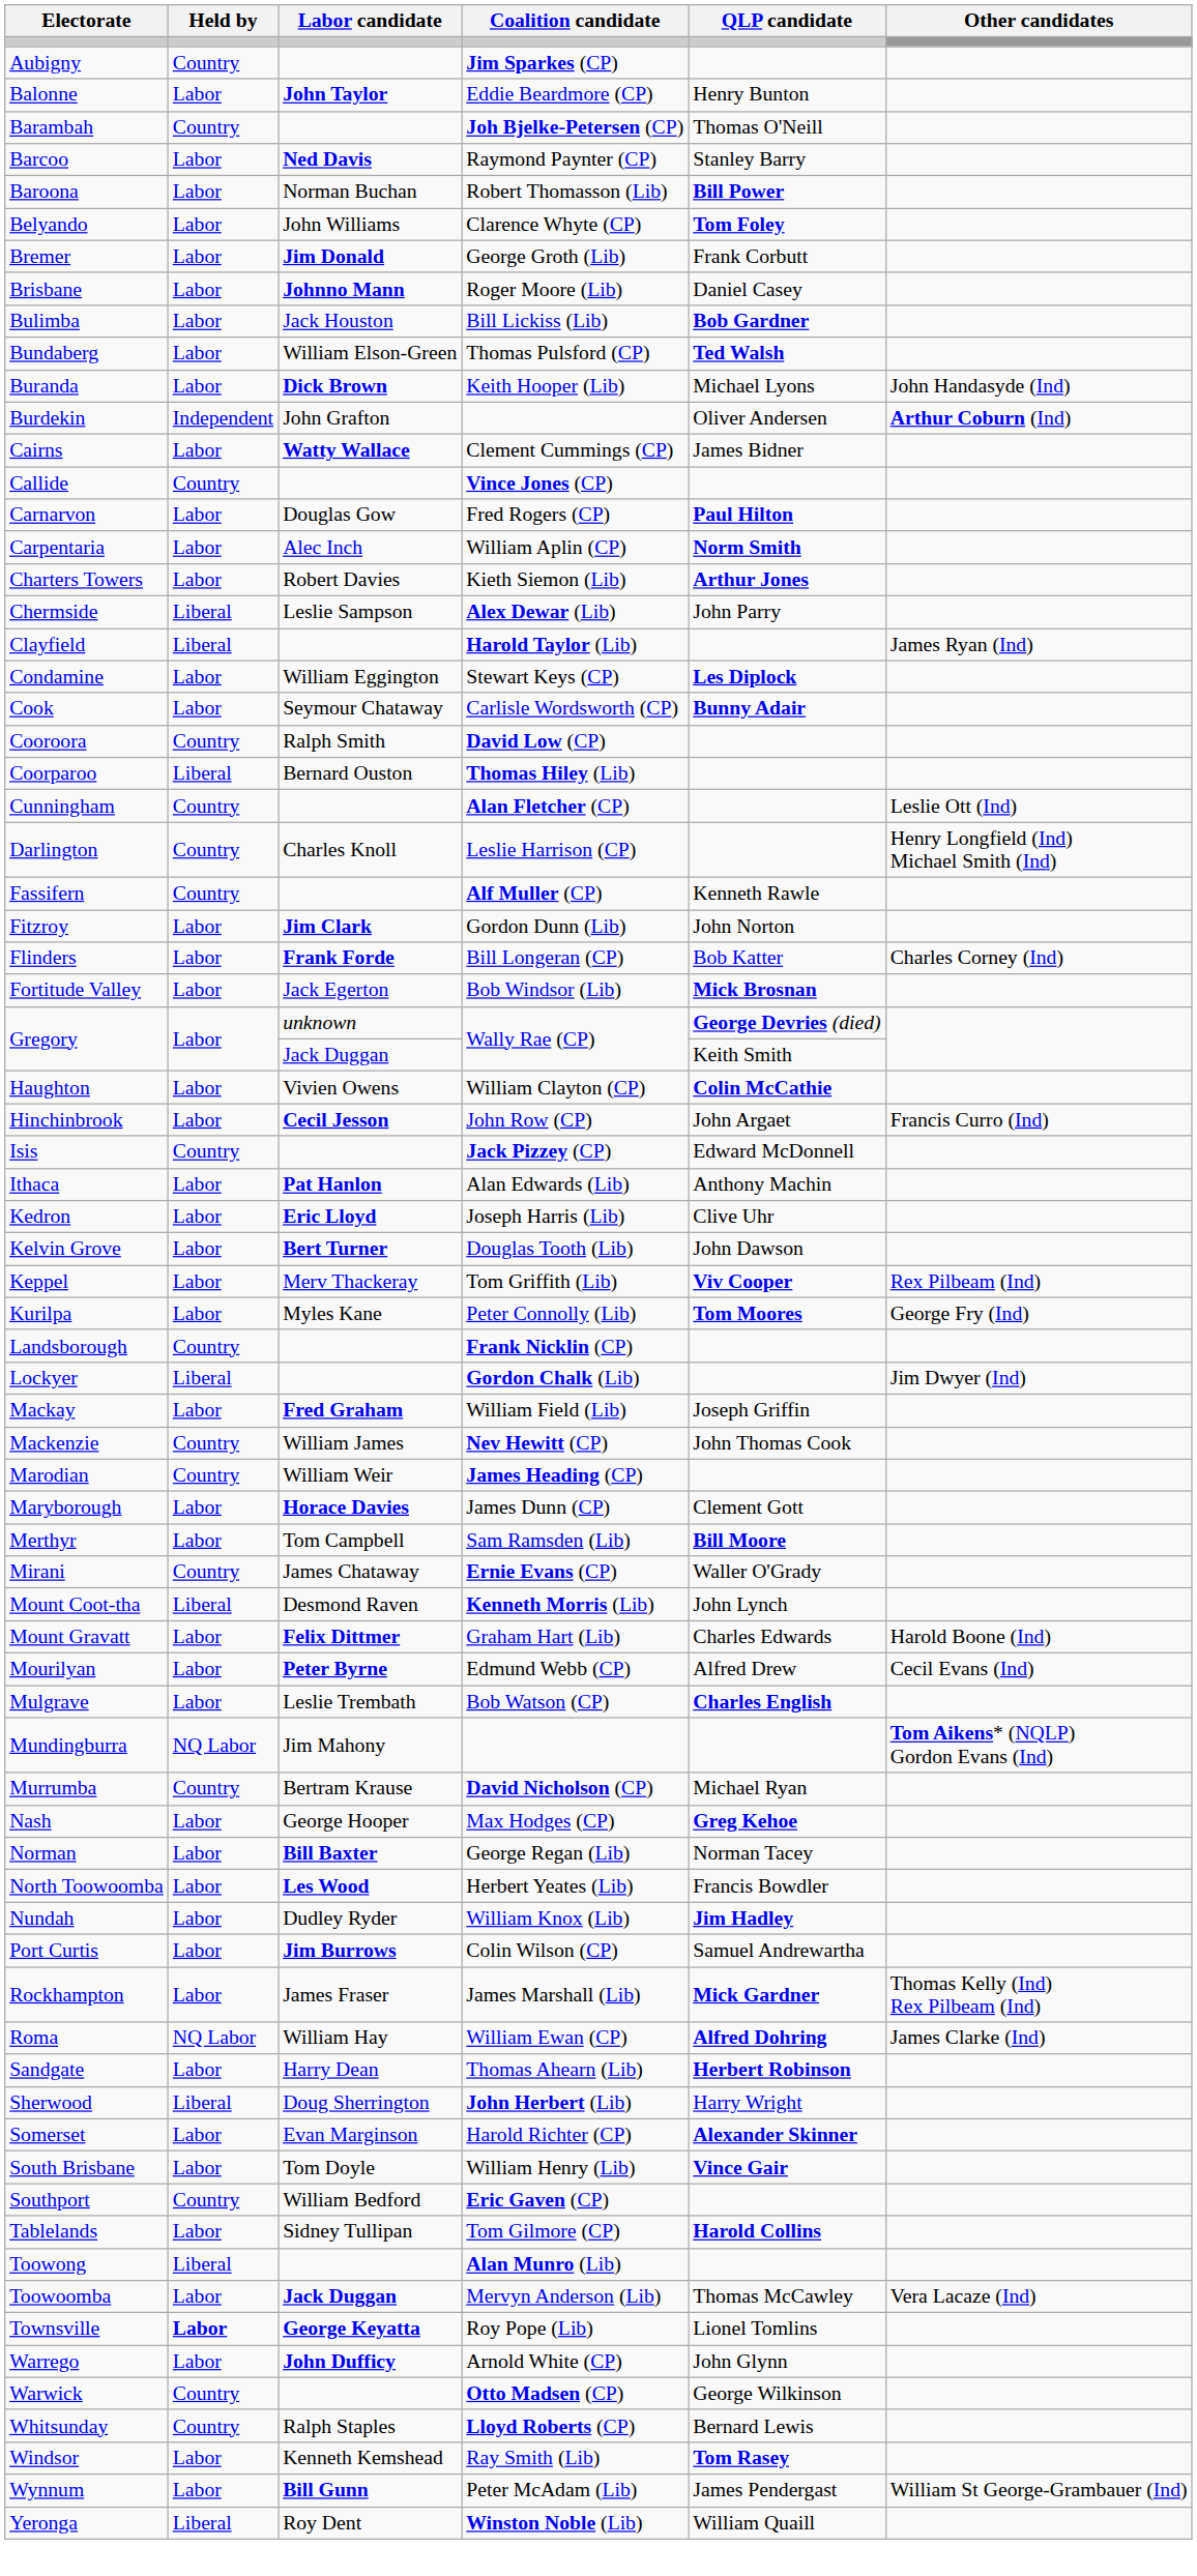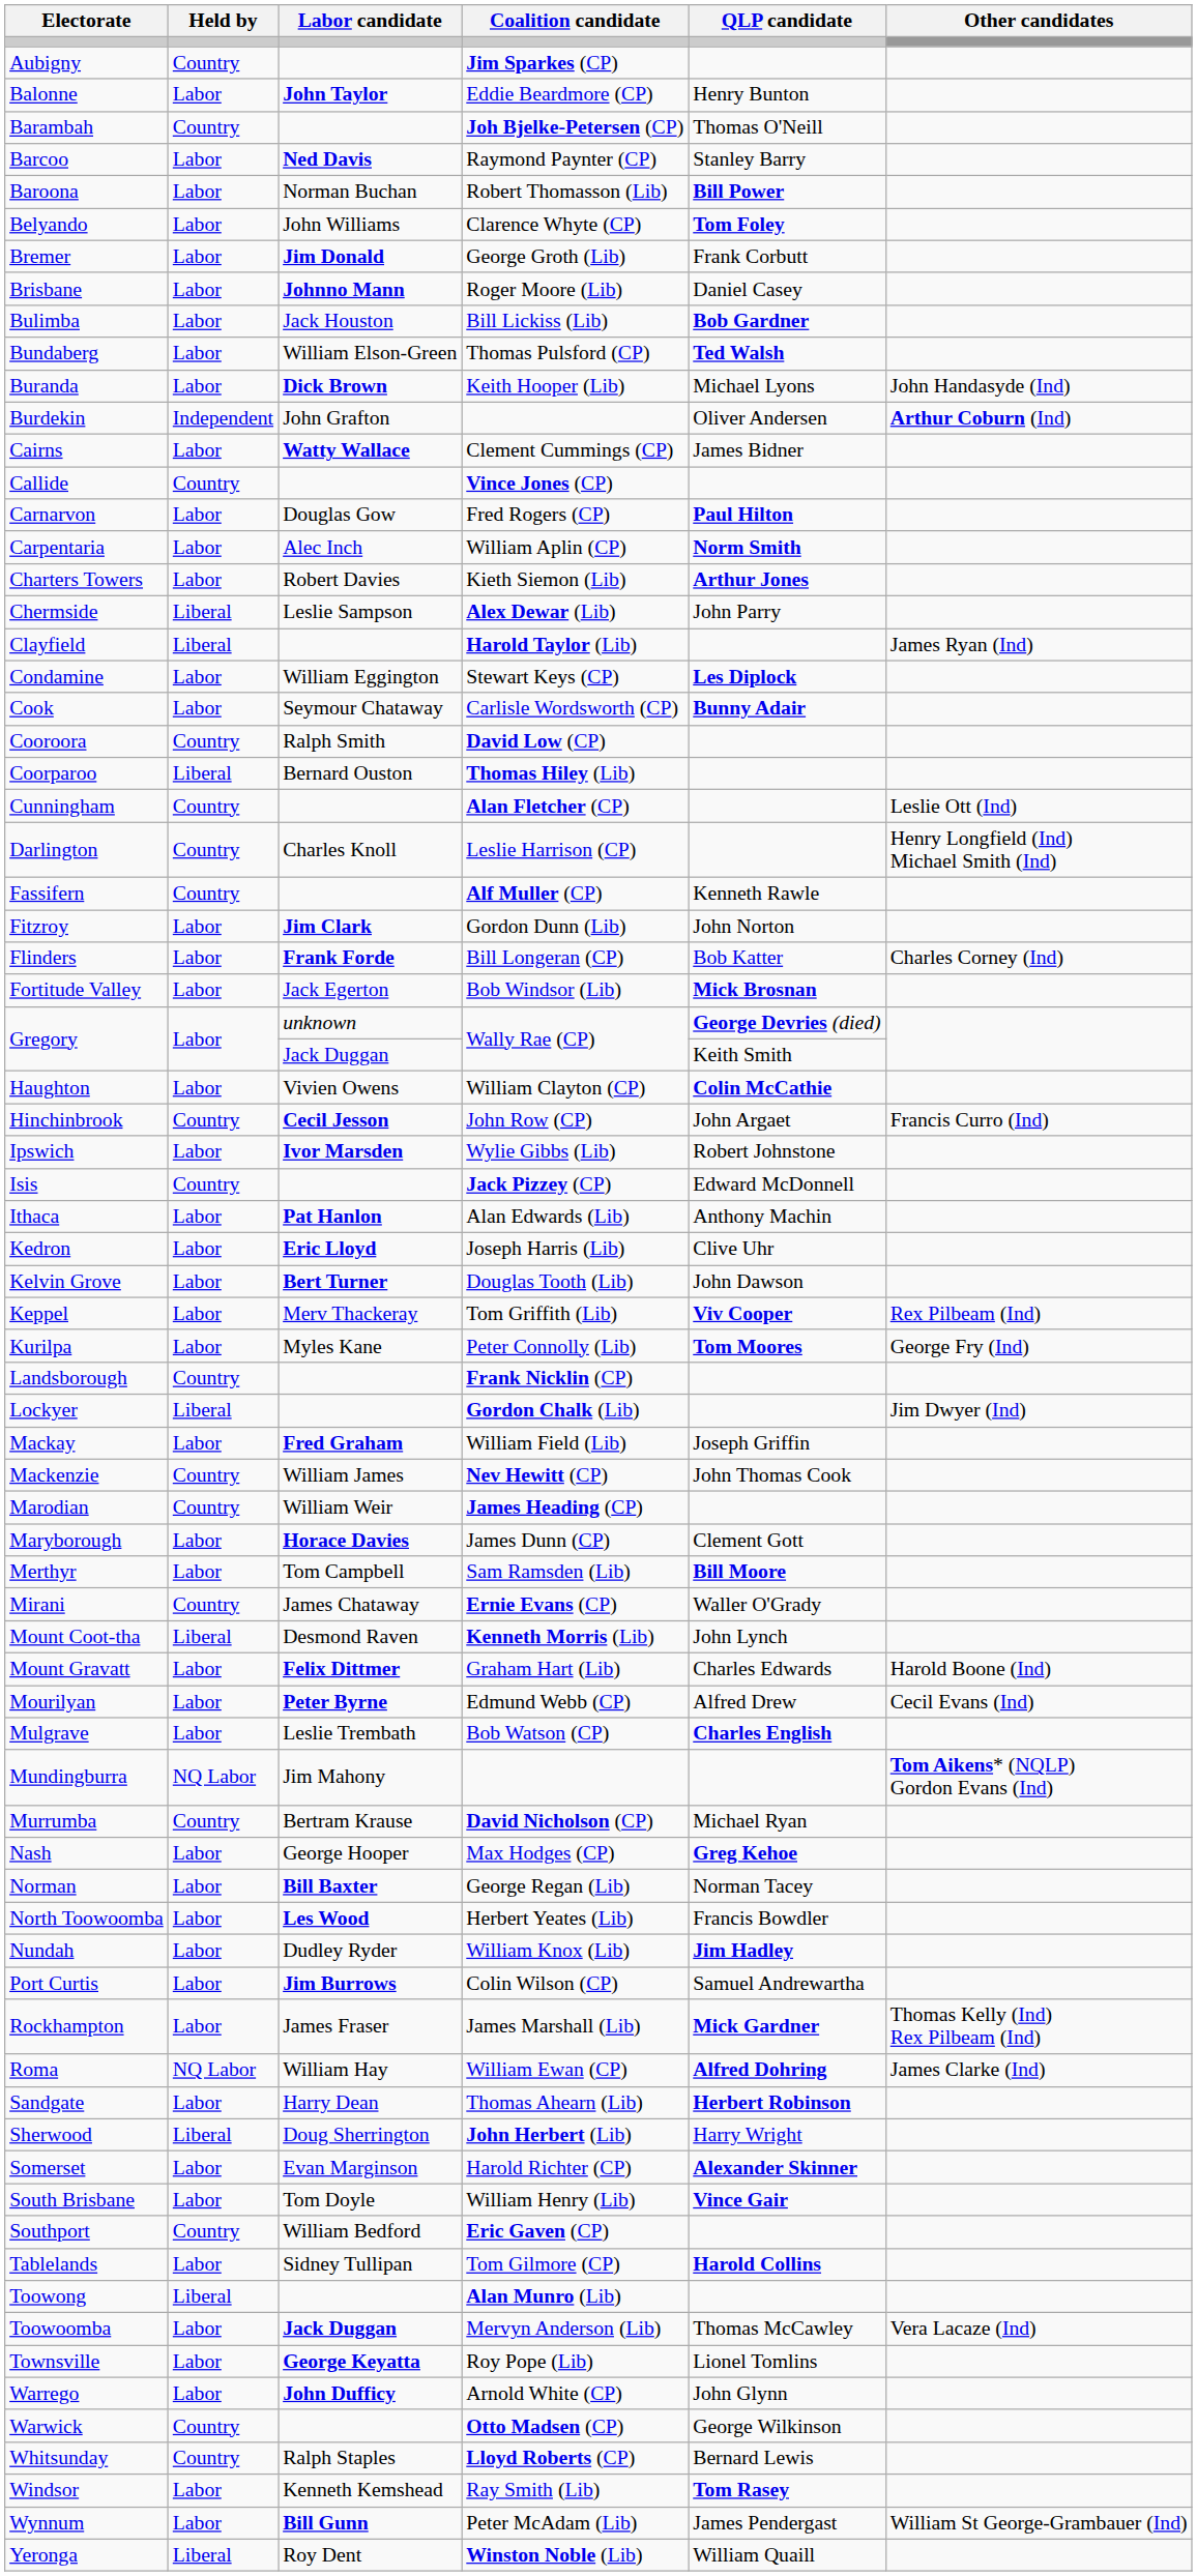Hinchinbrook | Held by: Labor -> Country
+ row: Ipswich | Labor | Ivor Marsden | Wylie Gibbs (Lib) | Robert Johnstone
Townsville | Held by: bold -> normal
